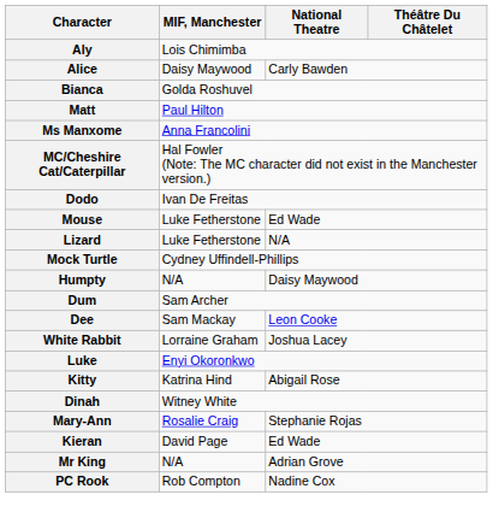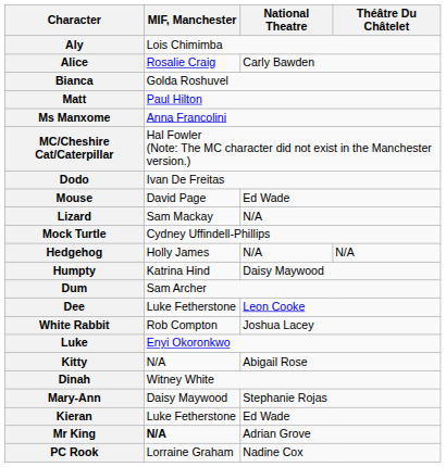Alice | MIF, Manchester: Daisy Maywood -> Rosalie Craig
Mouse | MIF, Manchester: Luke Fetherstone -> David Page
Lizard | MIF, Manchester: Luke Fetherstone -> Sam Mackay
+ row: Hedgehog | Holly James | N/A | N/A
Humpty | MIF, Manchester: N/A -> Katrina Hind
Dee | MIF, Manchester: Sam Mackay -> Luke Fetherstone
White Rabbit | MIF, Manchester: Lorraine Graham -> Rob Compton
Kitty | MIF, Manchester: Katrina Hind -> N/A
Mary-Ann | MIF, Manchester: Rosalie Craig -> Daisy Maywood
Kieran | MIF, Manchester: David Page -> Luke Fetherstone
Mr King | MIF, Manchester: normal -> bold
PC Rook | MIF, Manchester: Rob Compton -> Lorraine Graham
